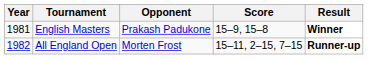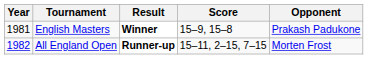columns swapped: Opponent <-> Result
